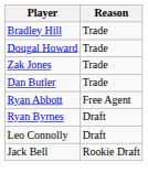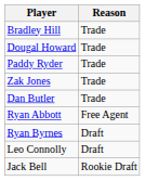+ row: Paddy Ryder | Trade
